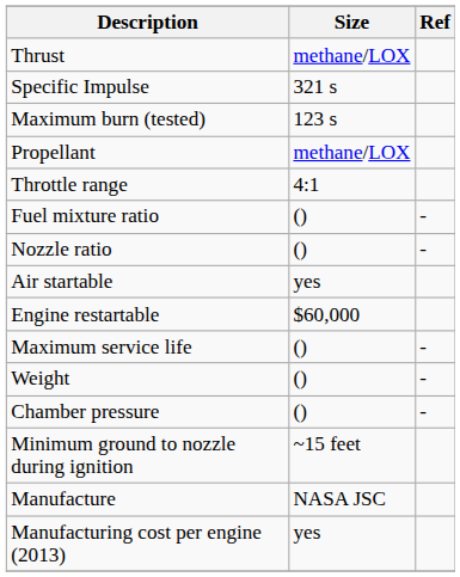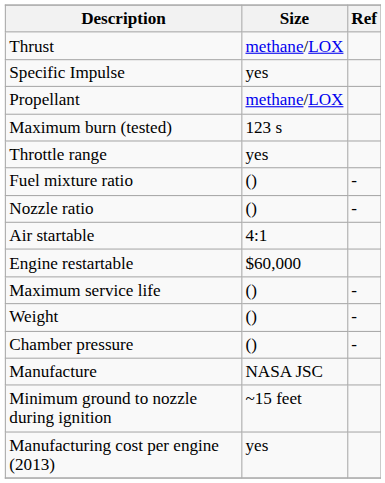Specific Impulse | Size: 321 s -> yes
rows swapped: Maximum burn (tested) <-> Propellant
Throttle range | Size: 4:1 -> yes
Air startable | Size: yes -> 4:1
rows swapped: Manufacture <-> Minimum ground to nozzle during ignition
